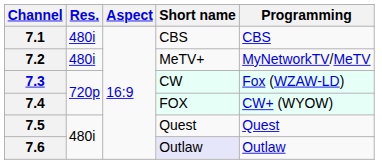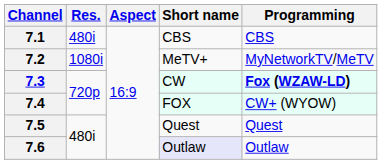7.2 | Res.: 480i -> 1080i
7.3 | Programming: normal -> bold
